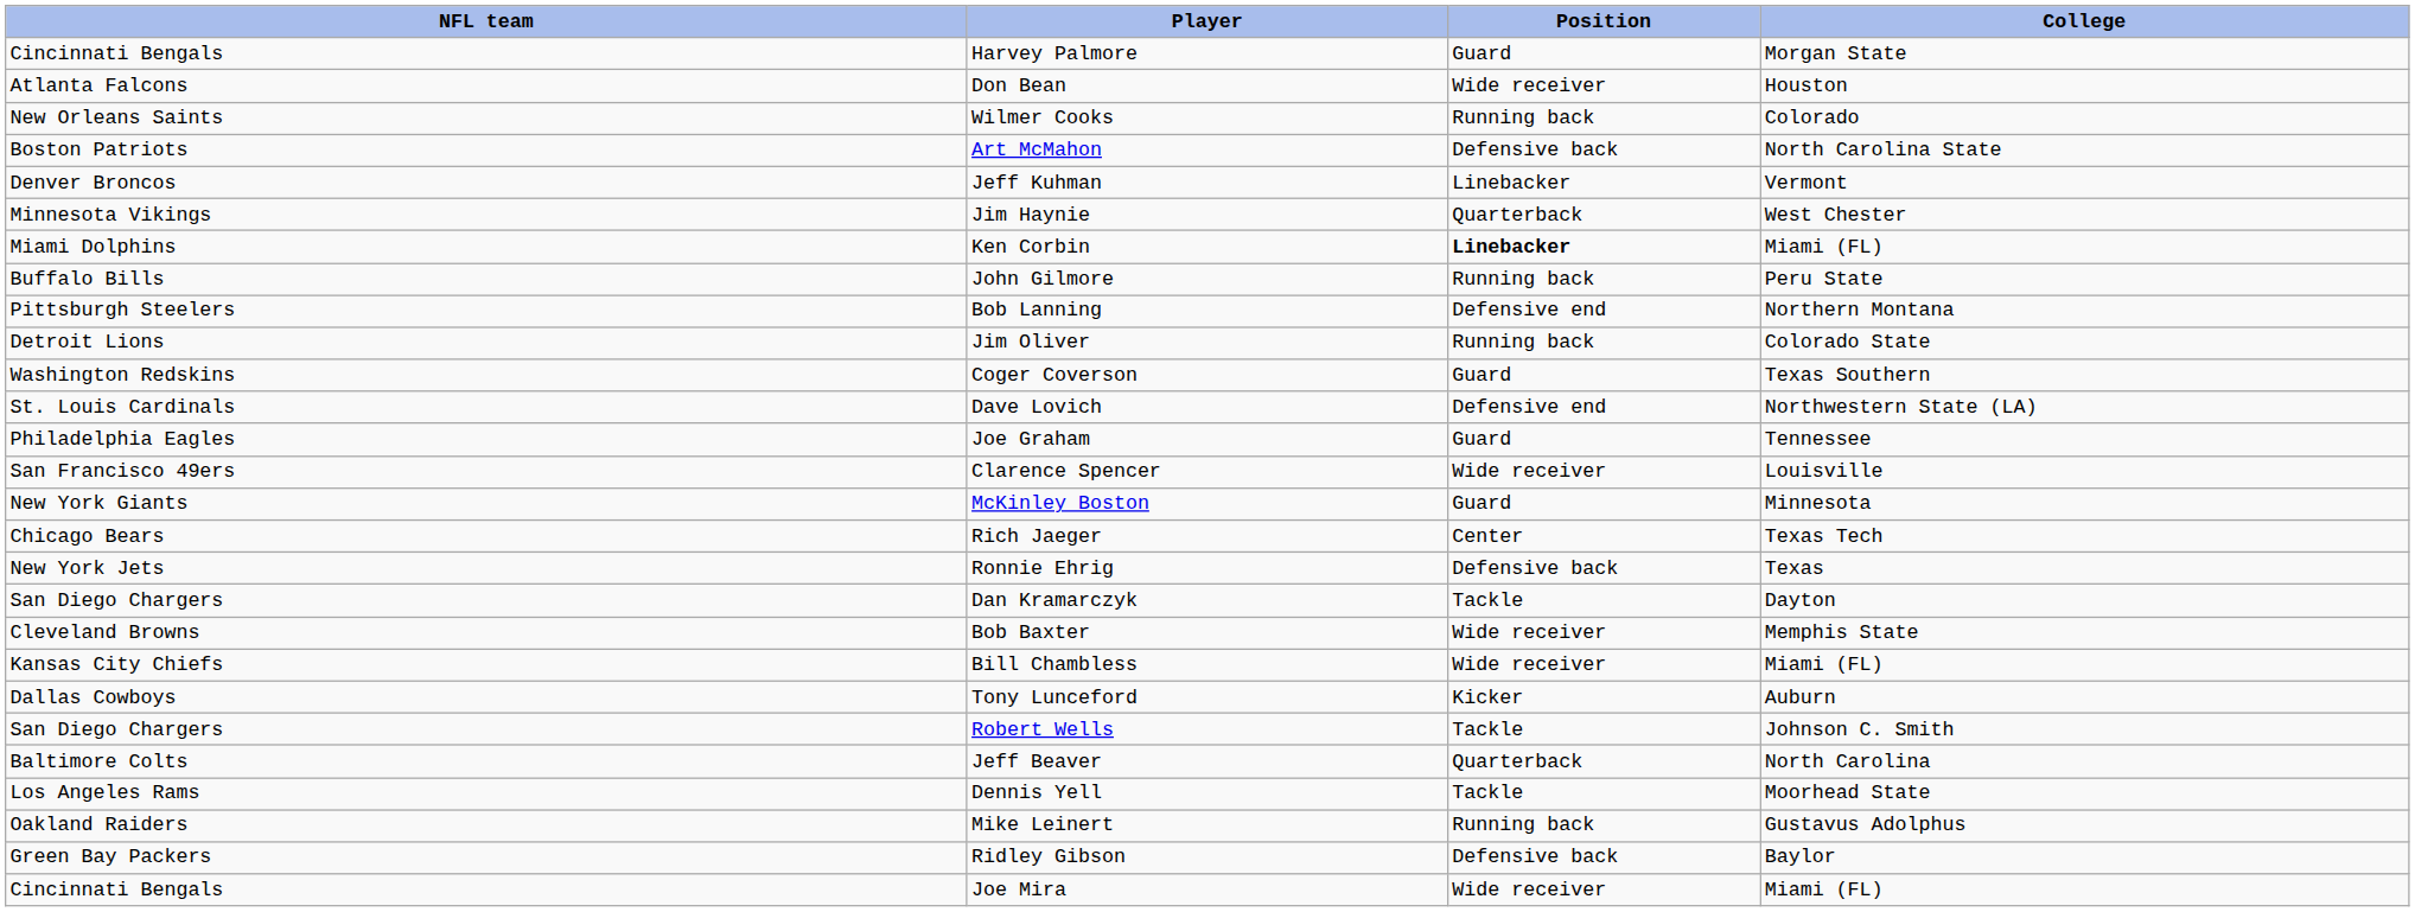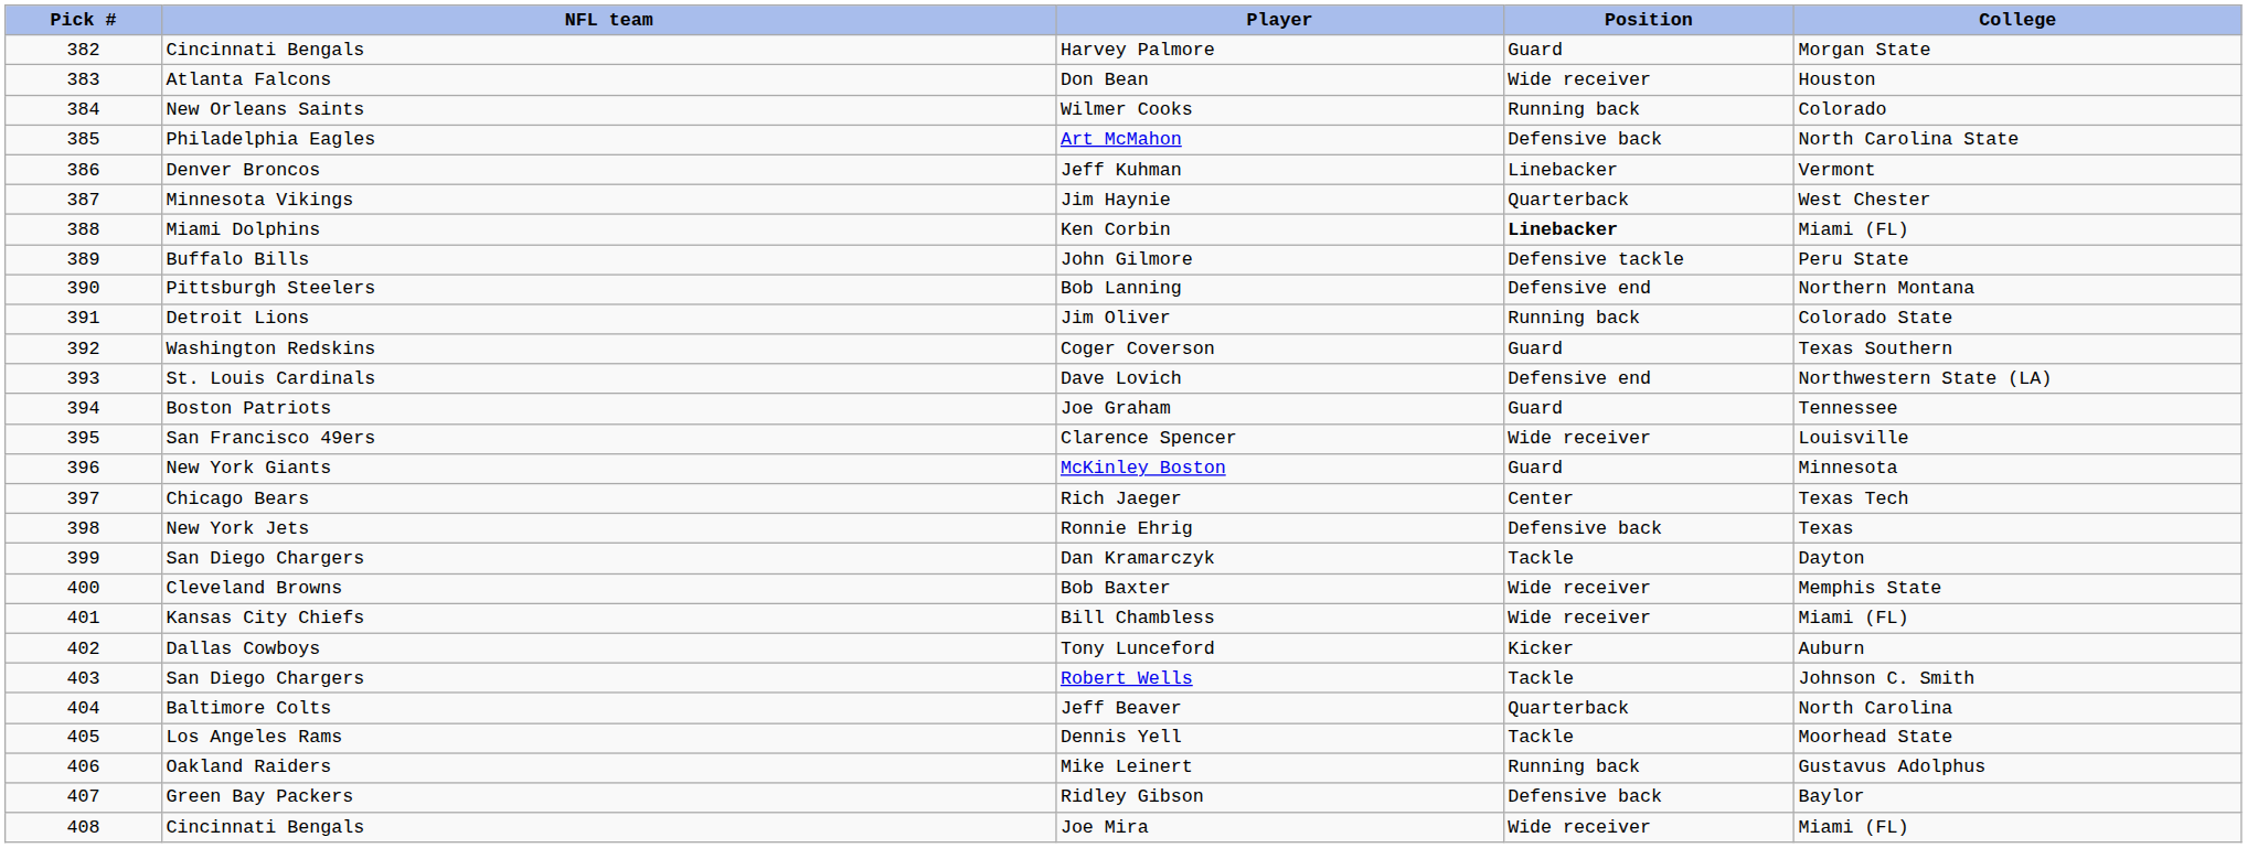+ column: Pick # | 382 | 383 | 384 | 385 | 386 | 387 | 388 | 389 | 390 | 391 | 392 | 393 | 394 | 395 | 396 | 397 | 398 | 399 | 400 | 401 | 402 | 403 | 404 | 405 | 406 | 407 | 408
Art McMahon | NFL team: Boston Patriots -> Philadelphia Eagles
John Gilmore | Position: Running back -> Defensive tackle
Joe Graham | NFL team: Philadelphia Eagles -> Boston Patriots
